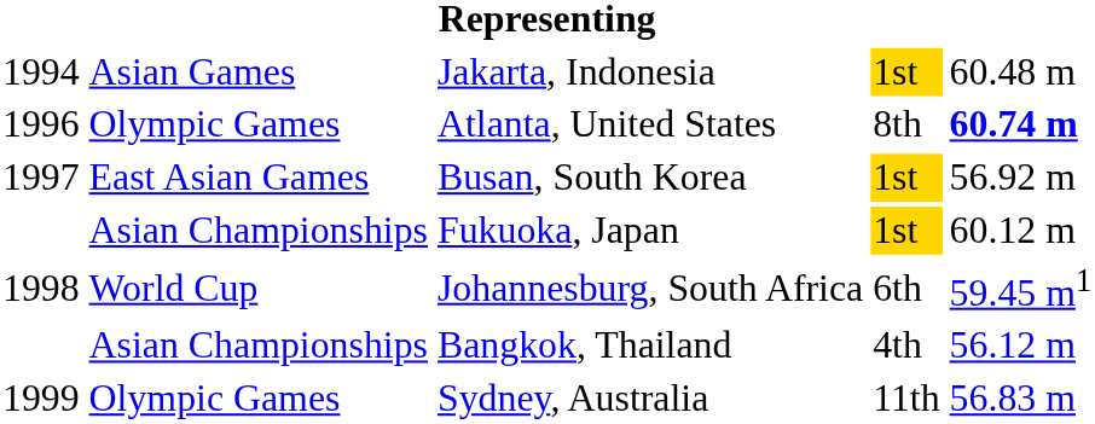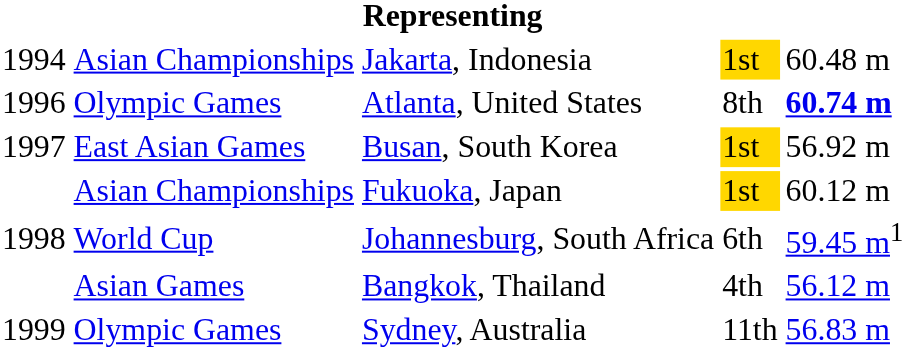Jakarta, Indonesia | column 2: Asian Games -> Asian Championships
Bangkok, Thailand | column 2: Asian Championships -> Asian Games
